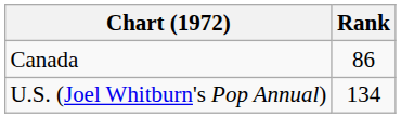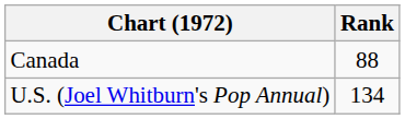Canada | Rank: 86 -> 88
